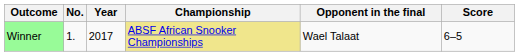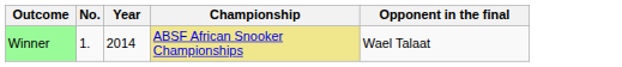- column: Score | 6–5
Winner | Year: 2017 -> 2014
